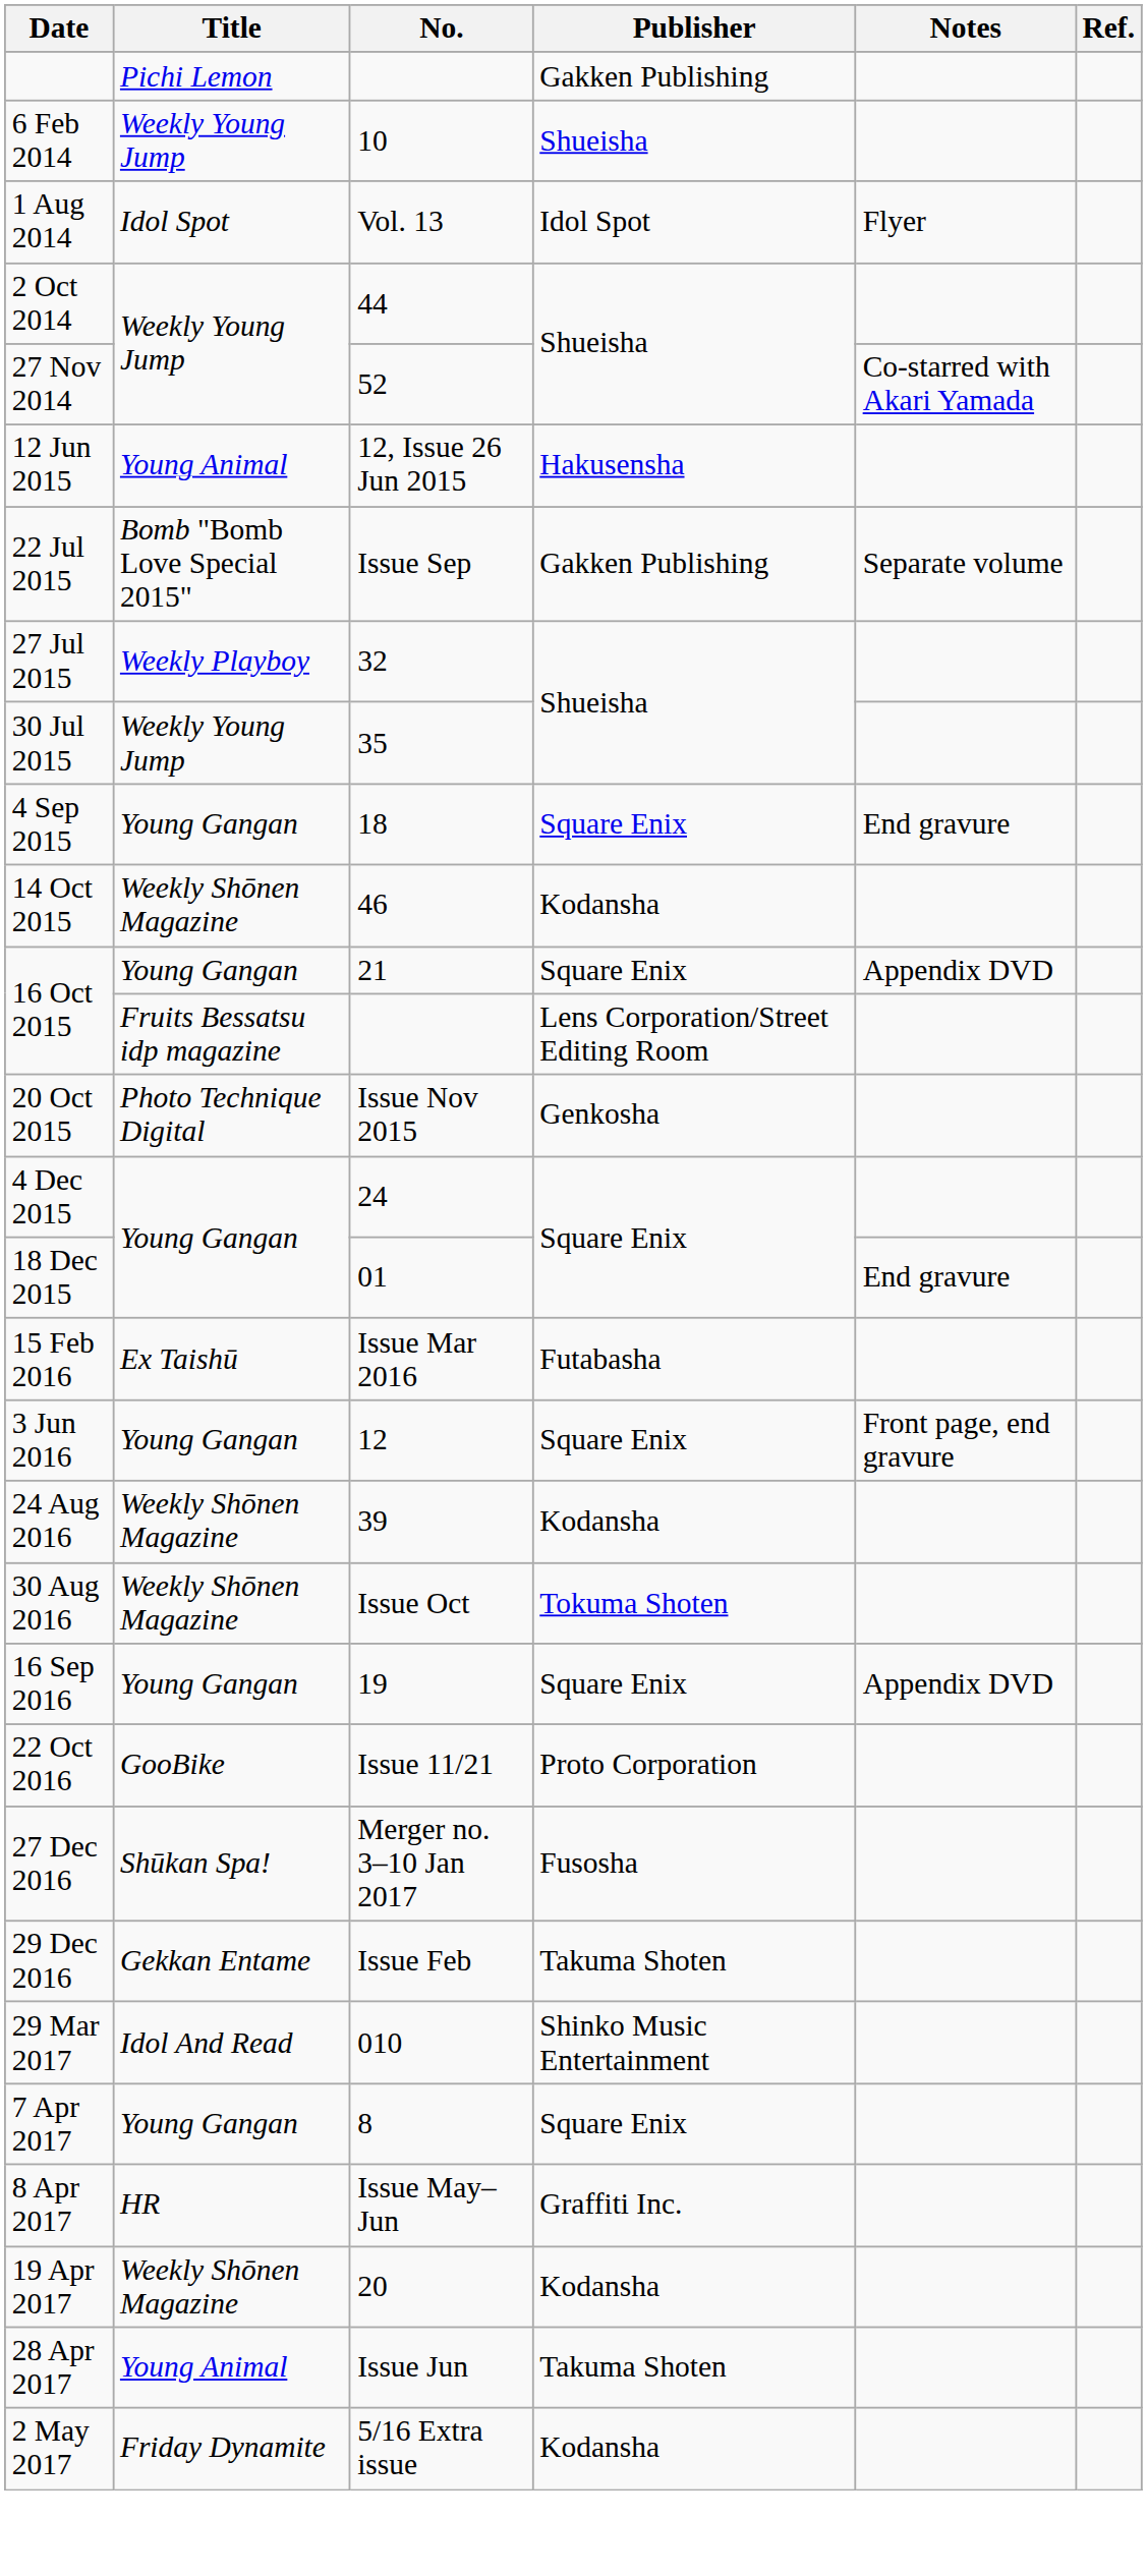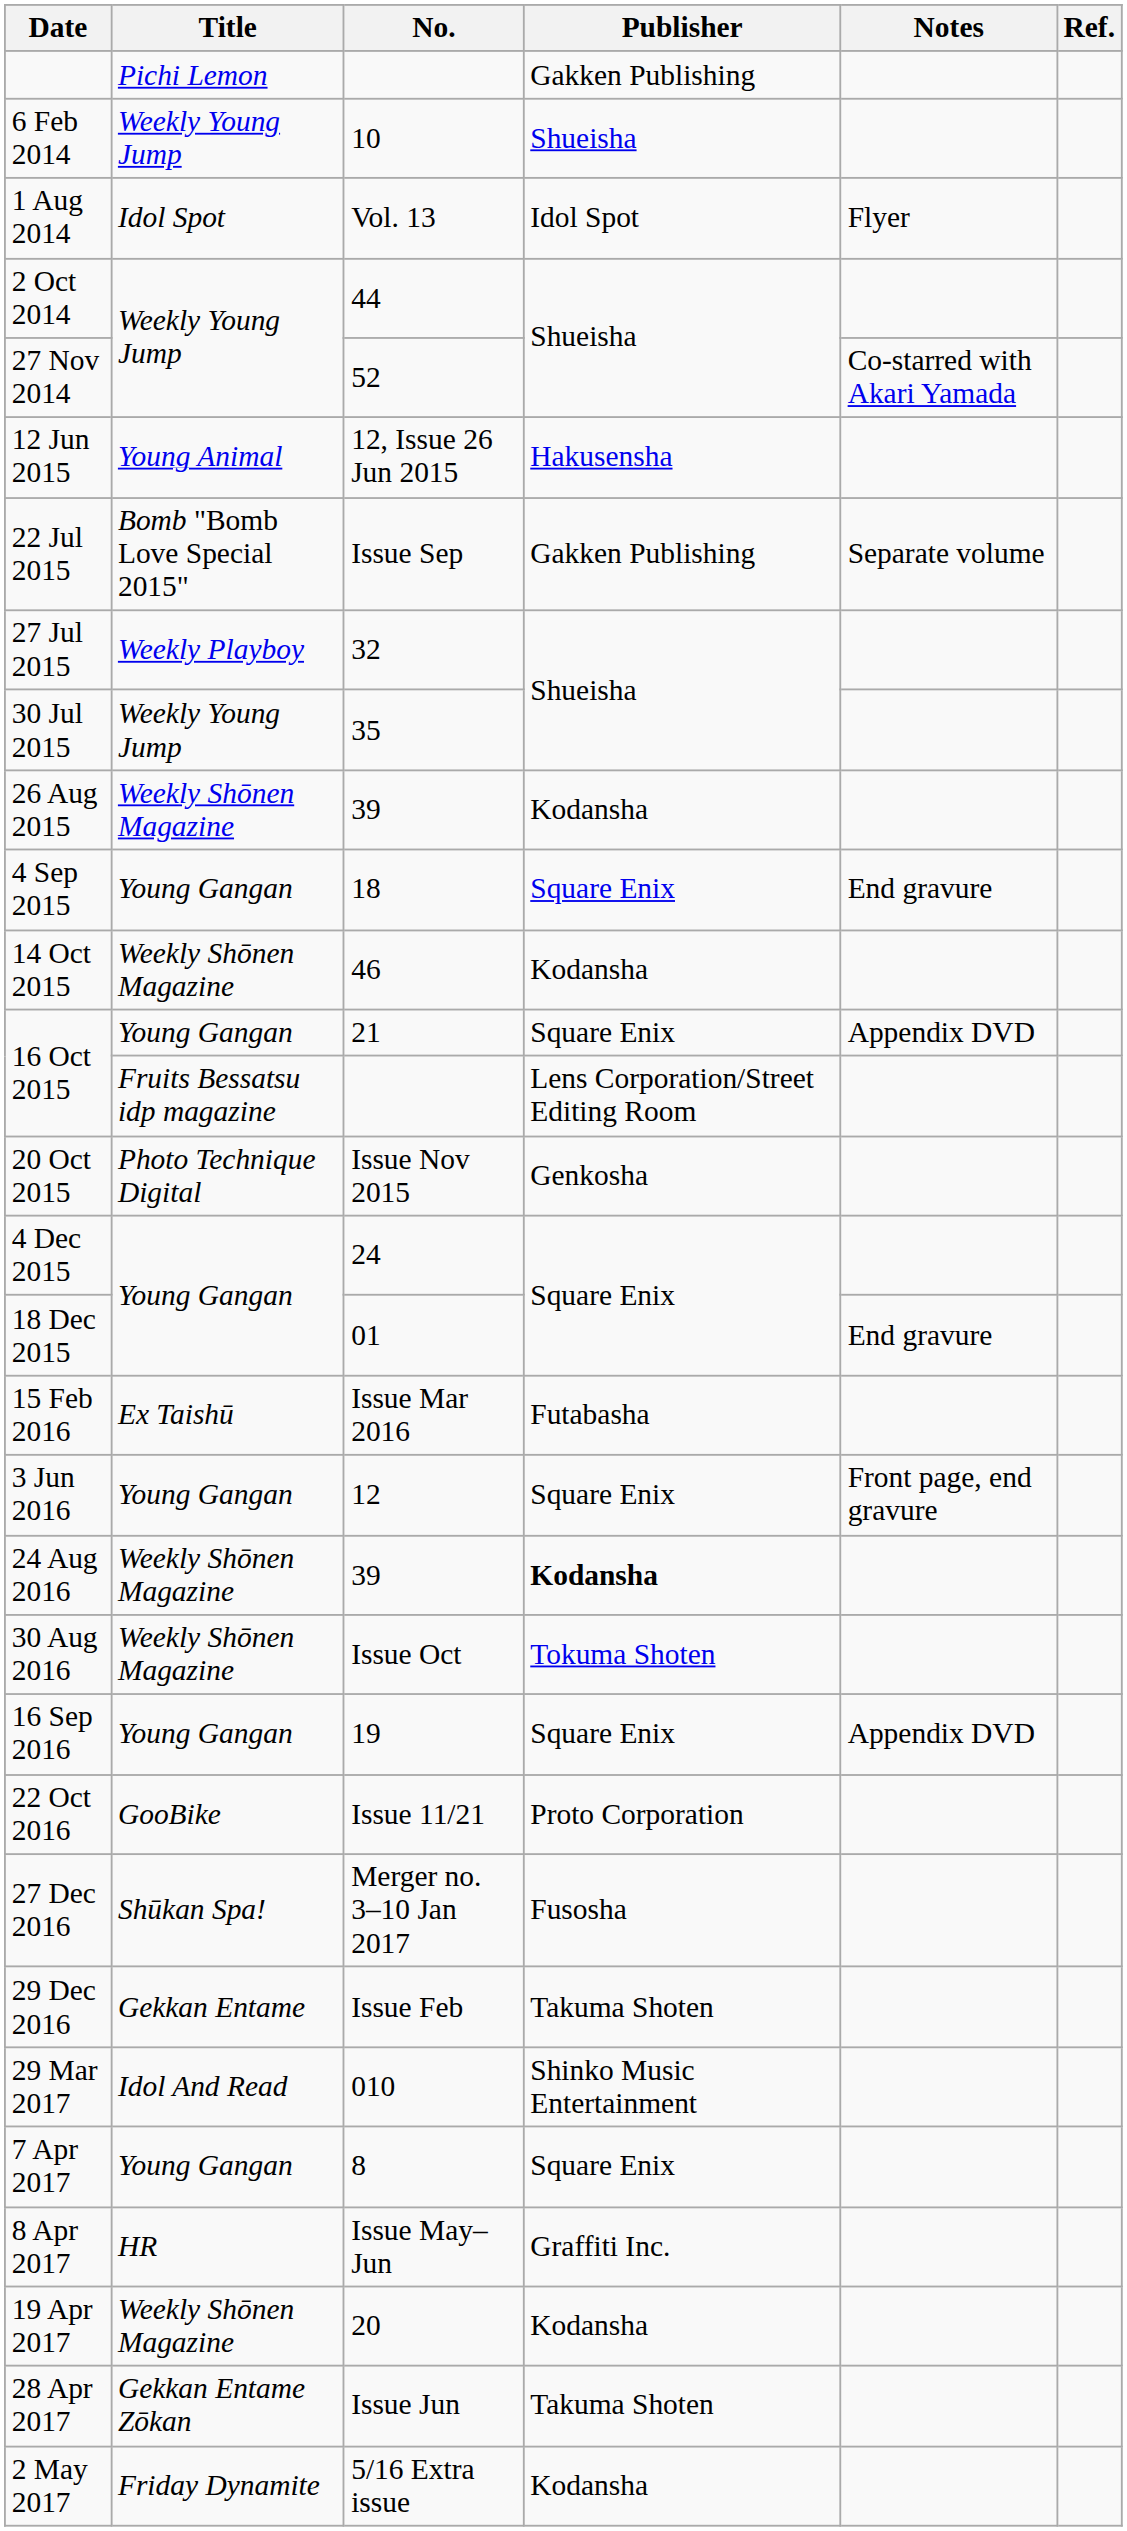+ row: 26 Aug 2015 | Weekly Shōnen Magazine | 39 | Kodansha
24 Aug 2016 | Publisher: normal -> bold
28 Apr 2017 | Title: Young Animal -> Gekkan Entame Zōkan
